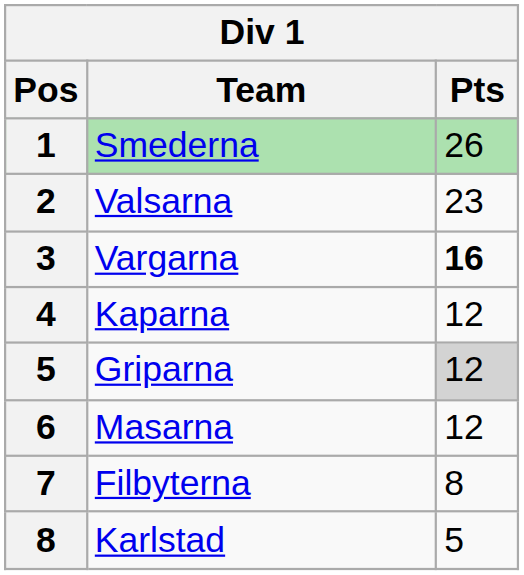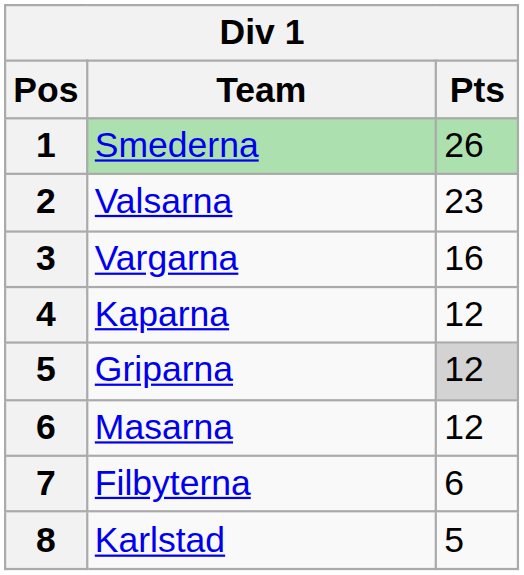Vargarna | Pts: bold -> normal
Filbyterna | Pts: 8 -> 6
